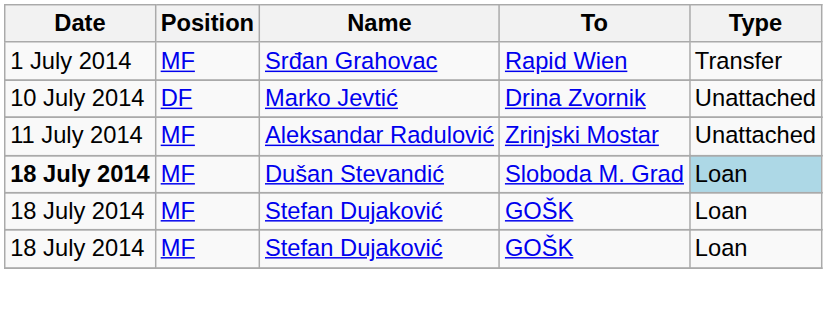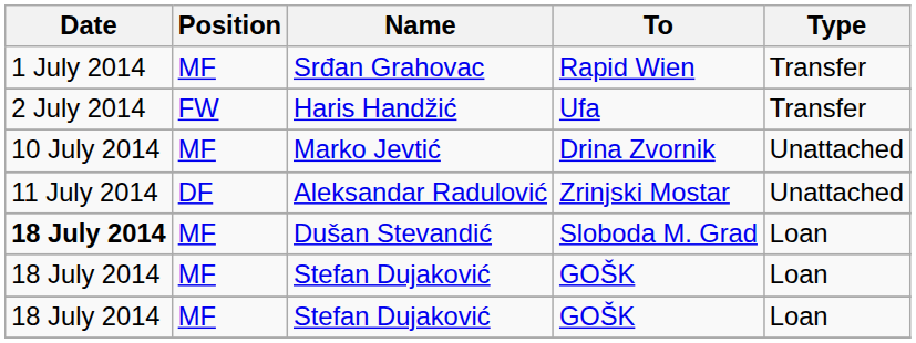+ row: 2 July 2014 | FW | Haris Handžić | Ufa | Transfer
Marko Jevtić | Position: DF -> MF
Aleksandar Radulović | Position: MF -> DF
Dušan Stevandić | Type: lightblue background -> no background
